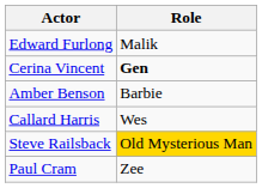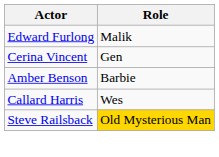Cerina Vincent | Role: bold -> normal
- row: Paul Cram | Zee
